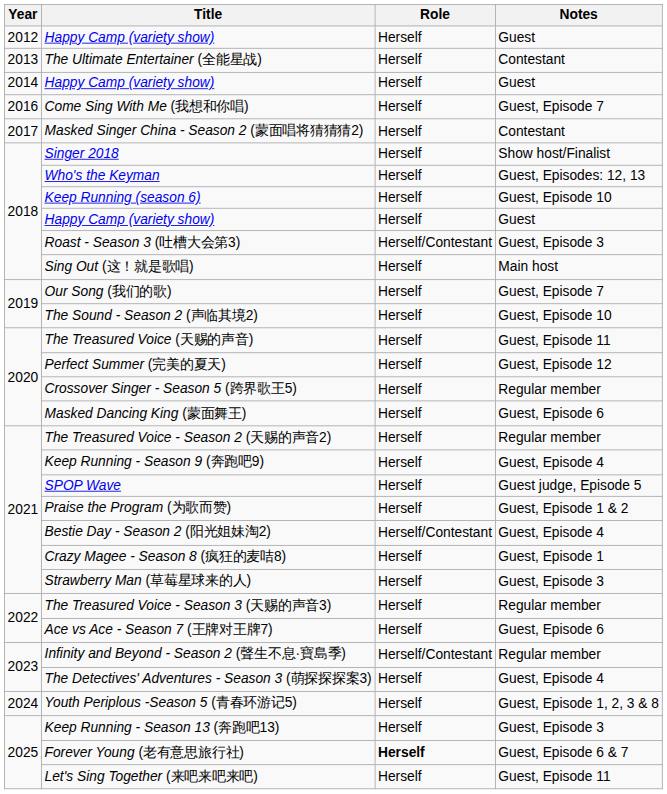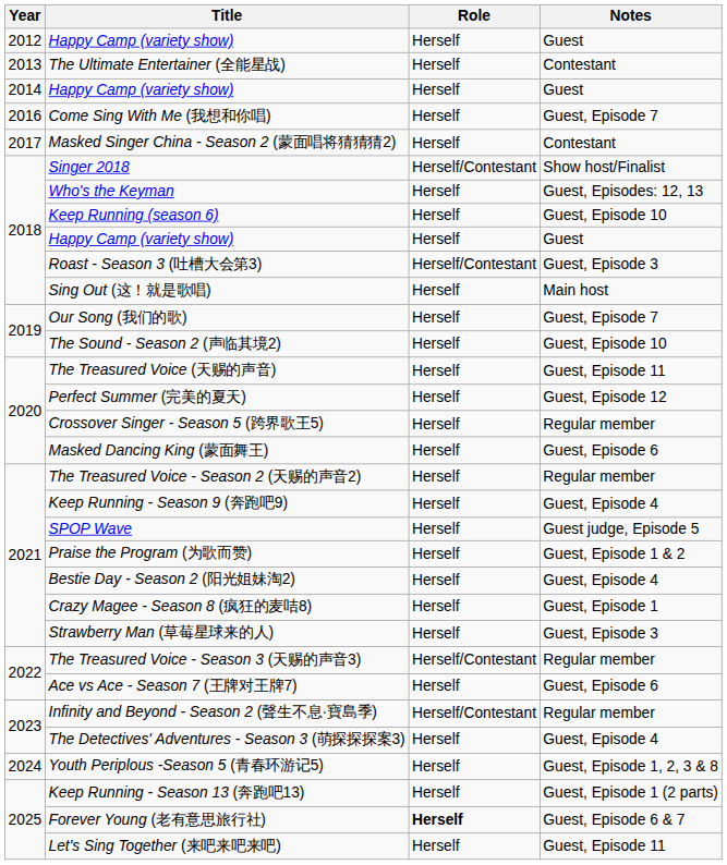Singer 2018 | Role: Herself -> Herself/Contestant
Bestie Day - Season 2 (阳光姐妹淘2) | Role: Herself/Contestant -> Herself
The Treasured Voice - Season 3 (天赐的声音3) | Role: Herself -> Herself/Contestant
Keep Running - Season 13 (奔跑吧13) | Notes: Guest, Episode 3 -> Guest, Episode 1 (2 parts)
